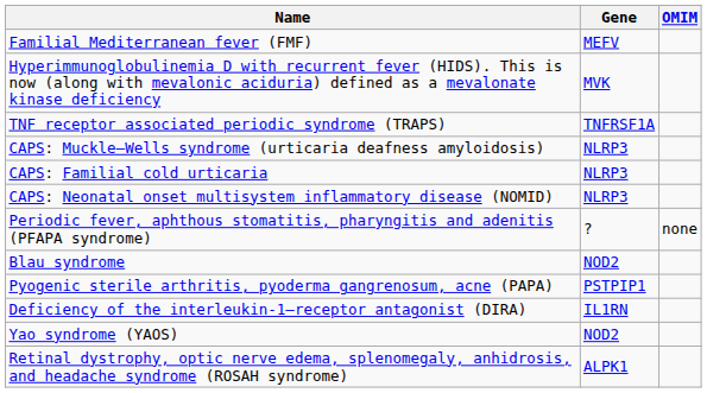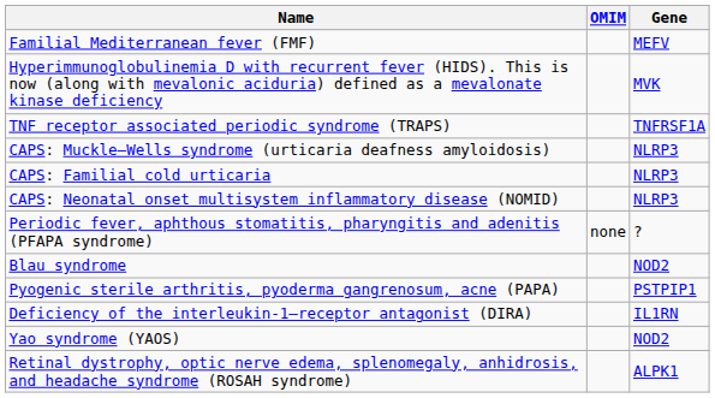columns swapped: OMIM <-> Gene
